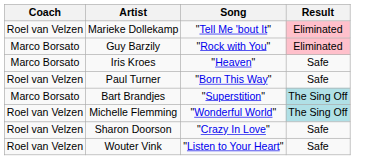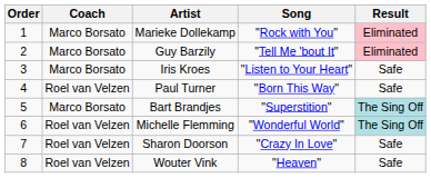+ column: Order | 1 | 2 | 3 | 4 | 5 | 6 | 7 | 8
Marieke Dollekamp | Coach: Roel van Velzen -> Marco Borsato
Marieke Dollekamp | Song: "Tell Me 'bout It" -> "Rock with You"
Guy Barzily | Song: "Rock with You" -> "Tell Me 'bout It"
Iris Kroes | Song: "Heaven" -> "Listen to Your Heart"
Wouter Vink | Song: "Listen to Your Heart" -> "Heaven"
